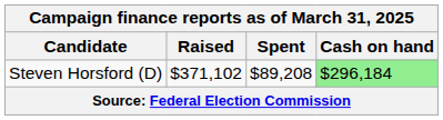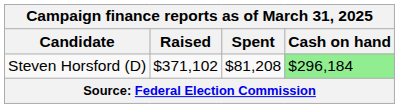Steven Horsford (D) | Spent: $89,208 -> $81,208
